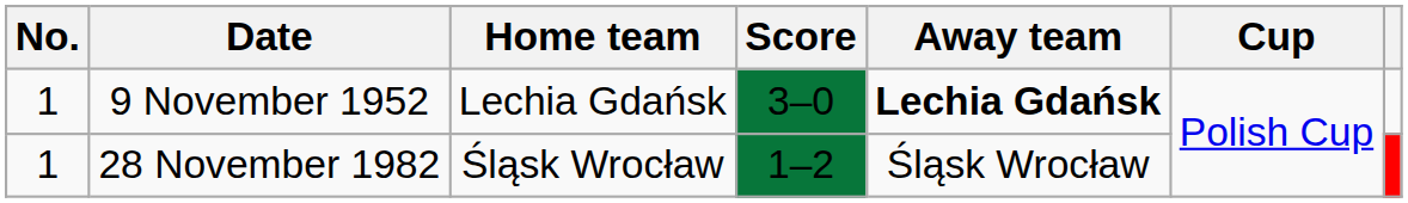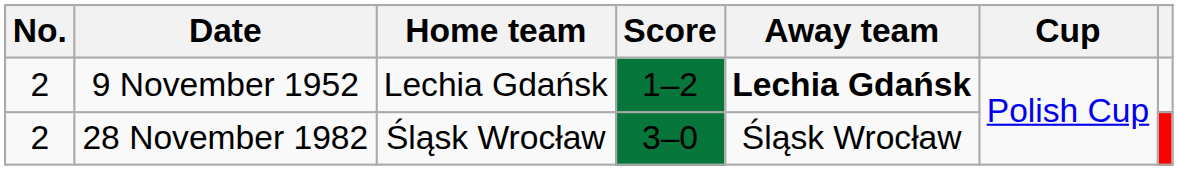9 November 1952 | No.: 1 -> 2
9 November 1952 | Score: 3–0 -> 1–2
28 November 1982 | No.: 1 -> 2
28 November 1982 | Score: 1–2 -> 3–0
